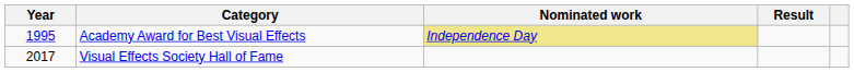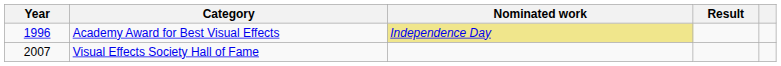Academy Award for Best Visual Effects | Year: 1995 -> 1996
Visual Effects Society Hall of Fame | Year: 2017 -> 2007
